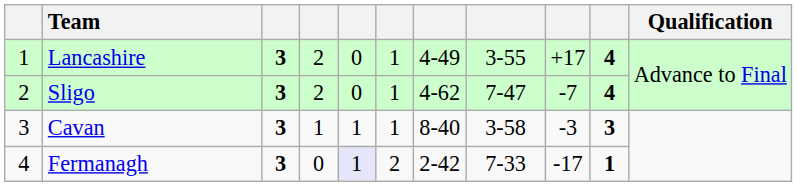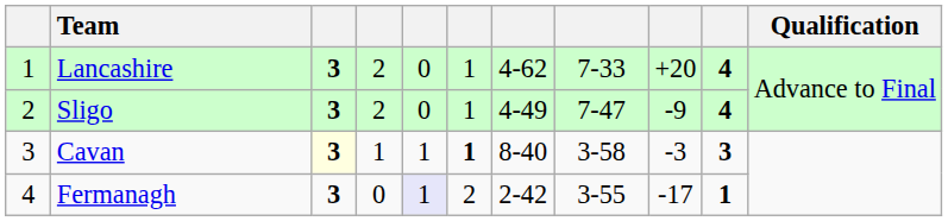Lancashire | column 7: 4-49 -> 4-62
Lancashire | column 8: 3-55 -> 7-33
Lancashire | column 9: +17 -> +20
Sligo | column 7: 4-62 -> 4-49
Sligo | column 9: -7 -> -9
Cavan | column 3: no background -> lightyellow background
Cavan | column 6: normal -> bold
Fermanagh | column 8: 7-33 -> 3-55
